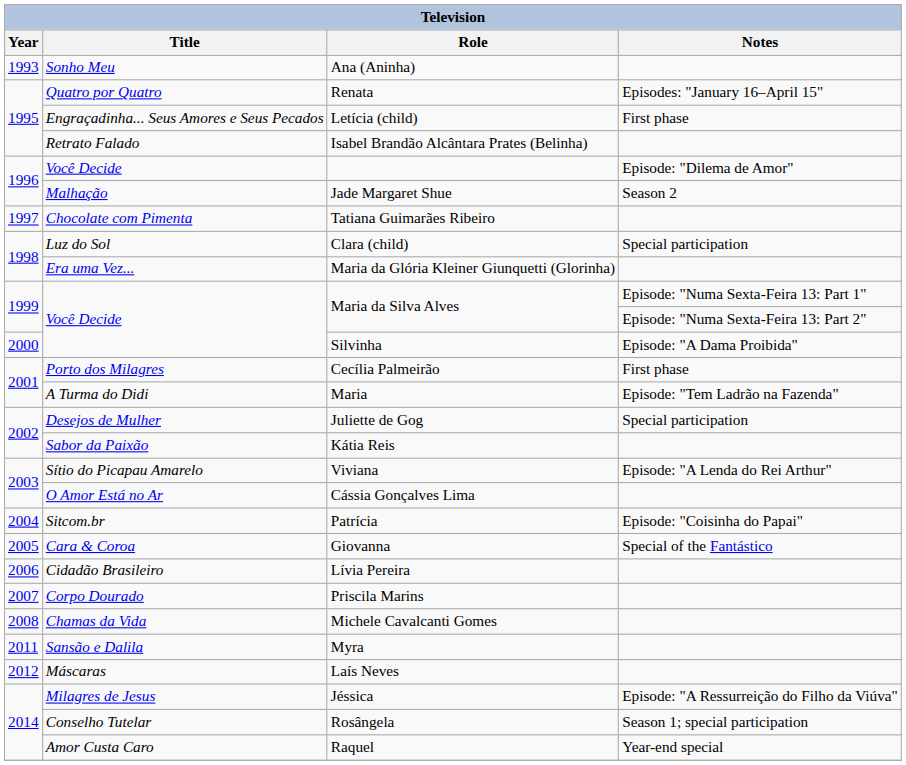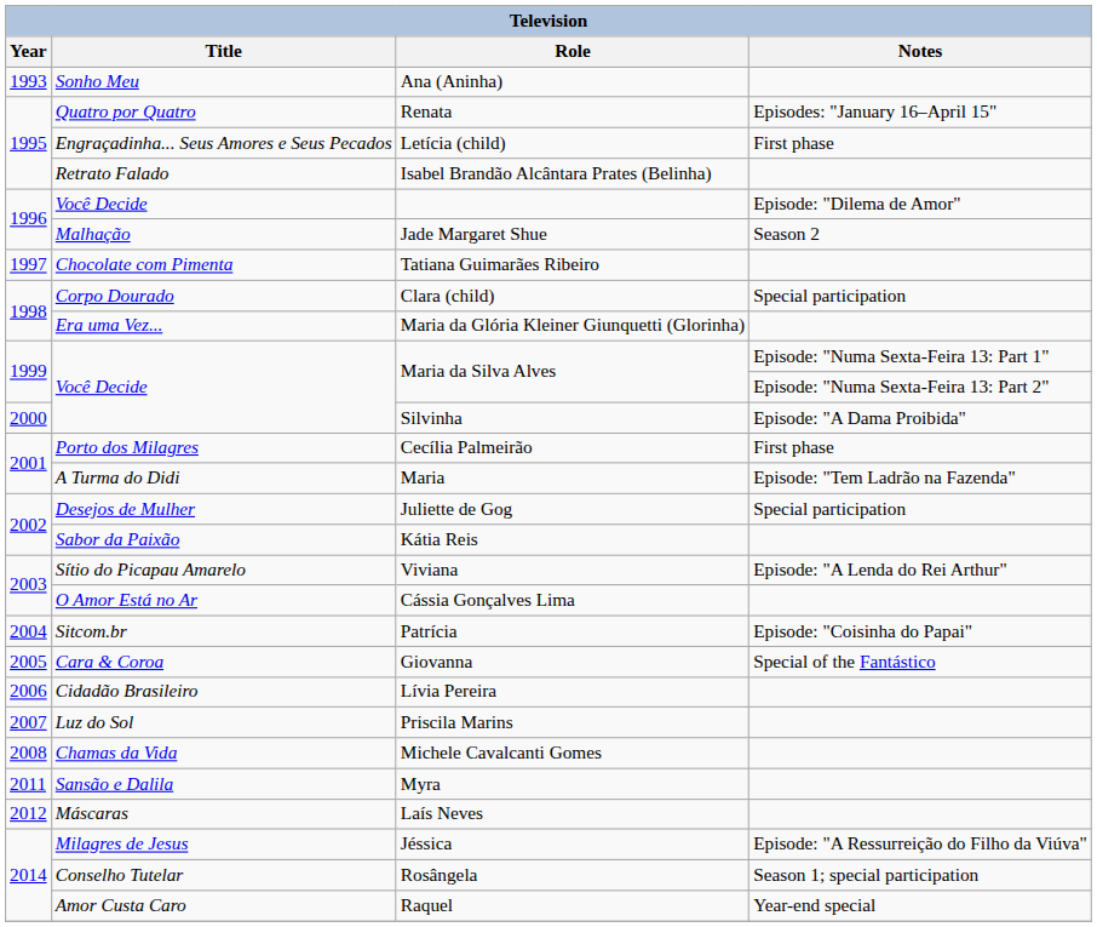Clara (child) | Title: Luz do Sol -> Corpo Dourado
Priscila Marins | Title: Corpo Dourado -> Luz do Sol
